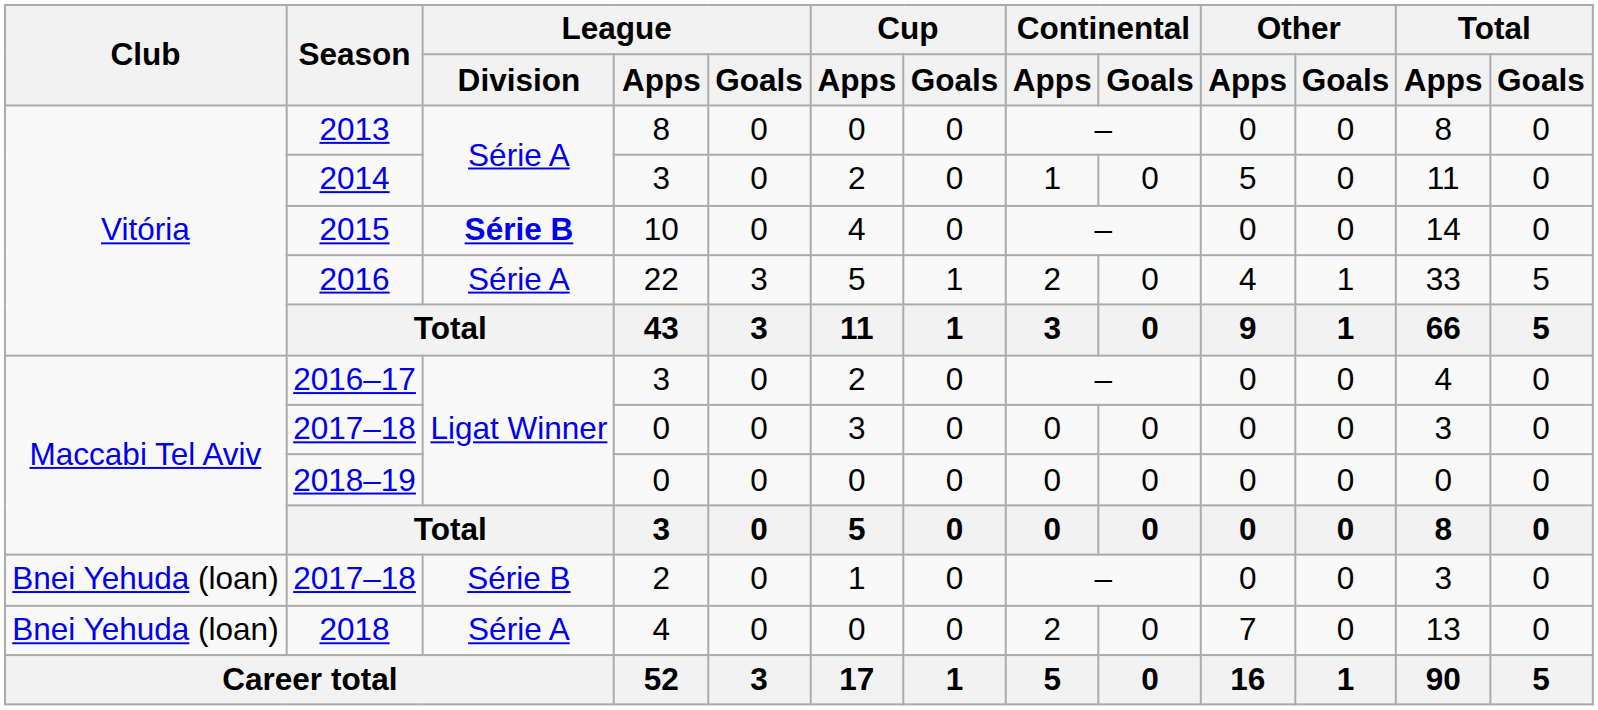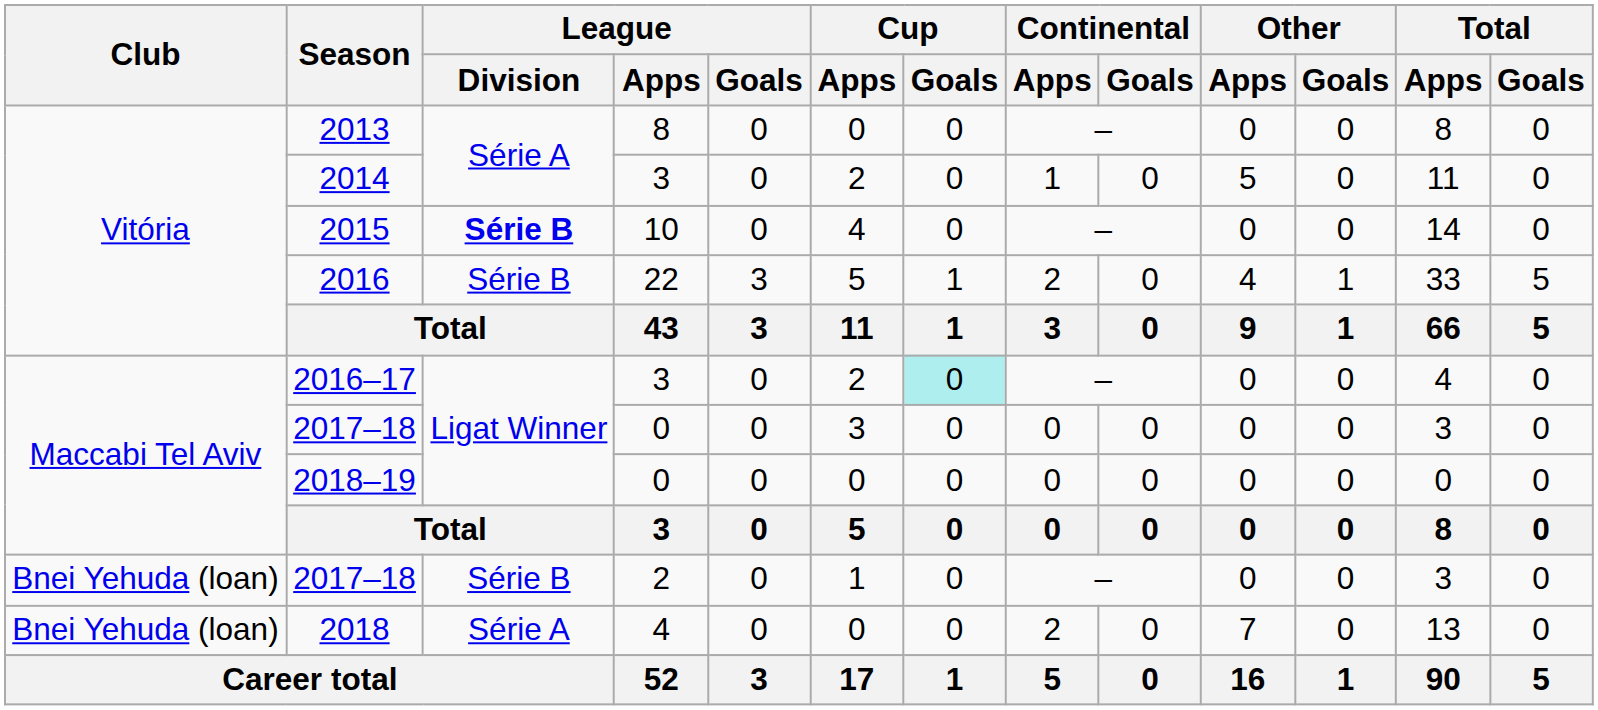2016 | League / Division: Série A -> Série B
2016–17 | Cup / Goals: no background -> paleturquoise background
